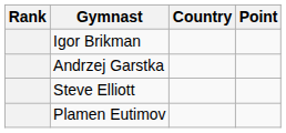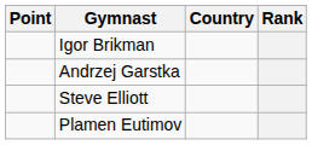columns swapped: Rank <-> Point
